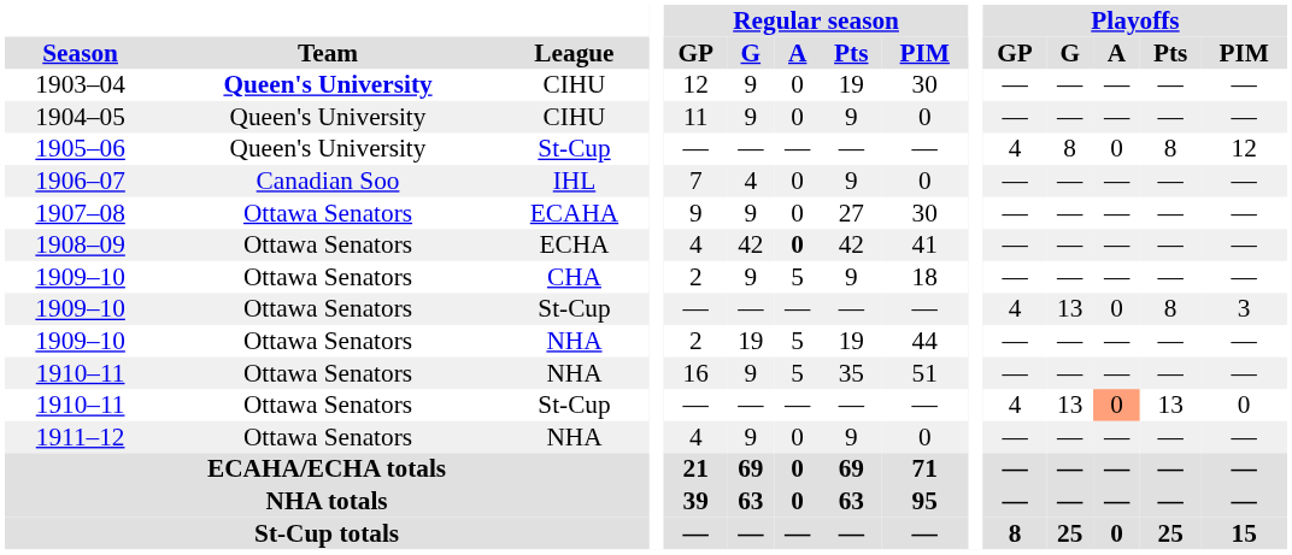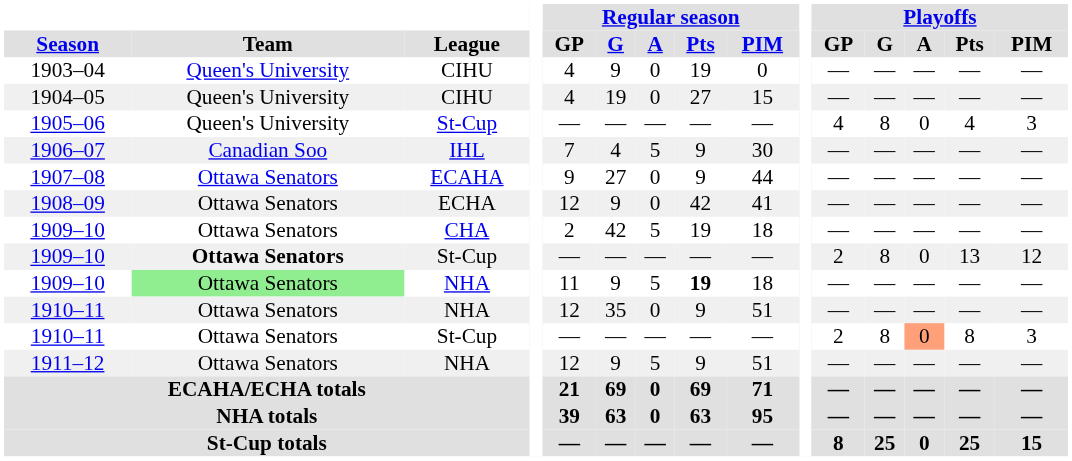1903–04 | Team: bold -> normal
1903–04 | Regular season / GP: 12 -> 4
1903–04 | Regular season / PIM: 30 -> 0
1904–05 | Regular season / GP: 11 -> 4
1904–05 | Regular season / G: 9 -> 19
1904–05 | Regular season / Pts: 9 -> 27
1904–05 | Regular season / PIM: 0 -> 15
1905–06 | Playoffs / Pts: 8 -> 4
1905–06 | Playoffs / PIM: 12 -> 3
1906–07 | Regular season / A: 0 -> 5
1906–07 | Regular season / PIM: 0 -> 30
1907–08 | Regular season / G: 9 -> 27
1907–08 | Regular season / Pts: 27 -> 9
1907–08 | Regular season / PIM: 30 -> 44
1908–09 | Regular season / GP: 4 -> 12
1908–09 | Regular season / G: 42 -> 9
1908–09 | Regular season / A: bold -> normal
1909–10 / CHA | Regular season / G: 9 -> 42
1909–10 / CHA | Regular season / Pts: 9 -> 19
1909–10 / St-Cup | Team: normal -> bold
1909–10 / St-Cup | Playoffs / GP: 4 -> 2
1909–10 / St-Cup | Playoffs / G: 13 -> 8
1909–10 / St-Cup | Playoffs / Pts: 8 -> 13
1909–10 / St-Cup | Playoffs / PIM: 3 -> 12
1909–10 / NHA | Team: no background -> lightgreen background
1909–10 / NHA | Regular season / GP: 2 -> 11
1909–10 / NHA | Regular season / G: 19 -> 9
1909–10 / NHA | Regular season / Pts: normal -> bold
1909–10 / NHA | Regular season / PIM: 44 -> 18
1910–11 / NHA | Regular season / GP: 16 -> 12
1910–11 / NHA | Regular season / G: 9 -> 35
1910–11 / NHA | Regular season / A: 5 -> 0
1910–11 / NHA | Regular season / Pts: 35 -> 9
1910–11 / St-Cup | Playoffs / GP: 4 -> 2
1910–11 / St-Cup | Playoffs / G: 13 -> 8
1910–11 / St-Cup | Playoffs / Pts: 13 -> 8
1910–11 / St-Cup | Playoffs / PIM: 0 -> 3
1911–12 | Regular season / GP: 4 -> 12
1911–12 | Regular season / A: 0 -> 5
1911–12 | Regular season / PIM: 0 -> 51
